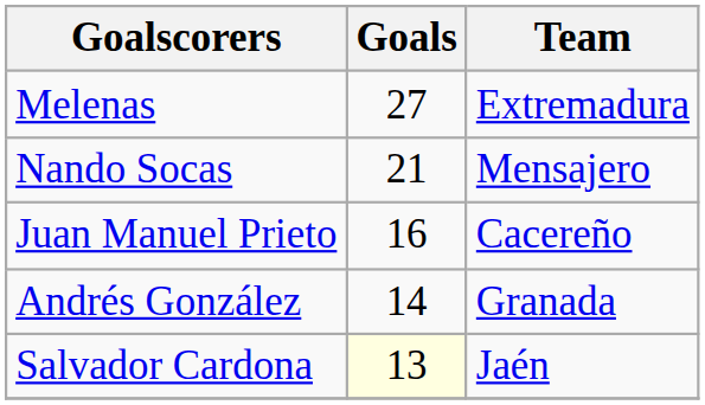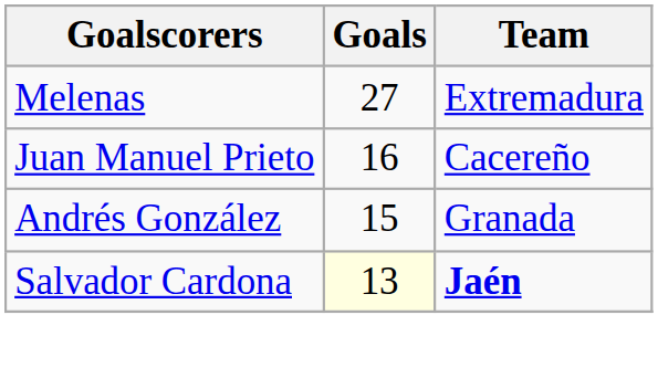- row: Nando Socas | 21 | Mensajero
Andrés González | Goals: 14 -> 15
Salvador Cardona | Team: normal -> bold
